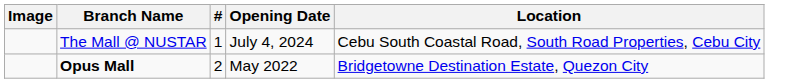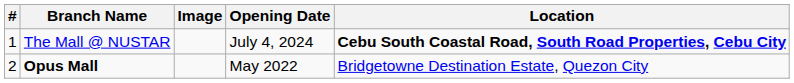columns swapped: # <-> Image
The Mall @ NUSTAR | Location: normal -> bold
